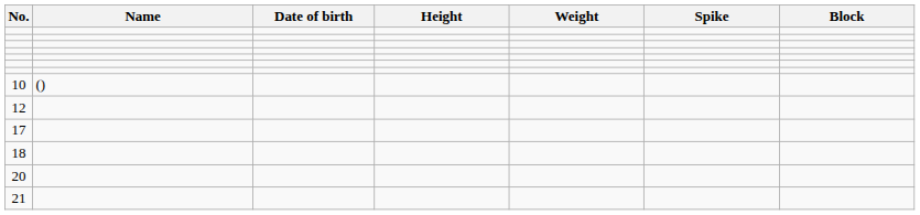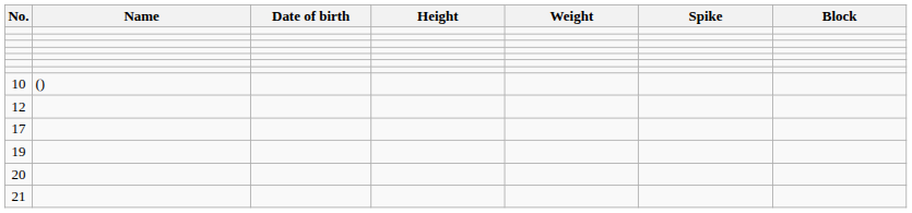- row: 18
+ row: 19
